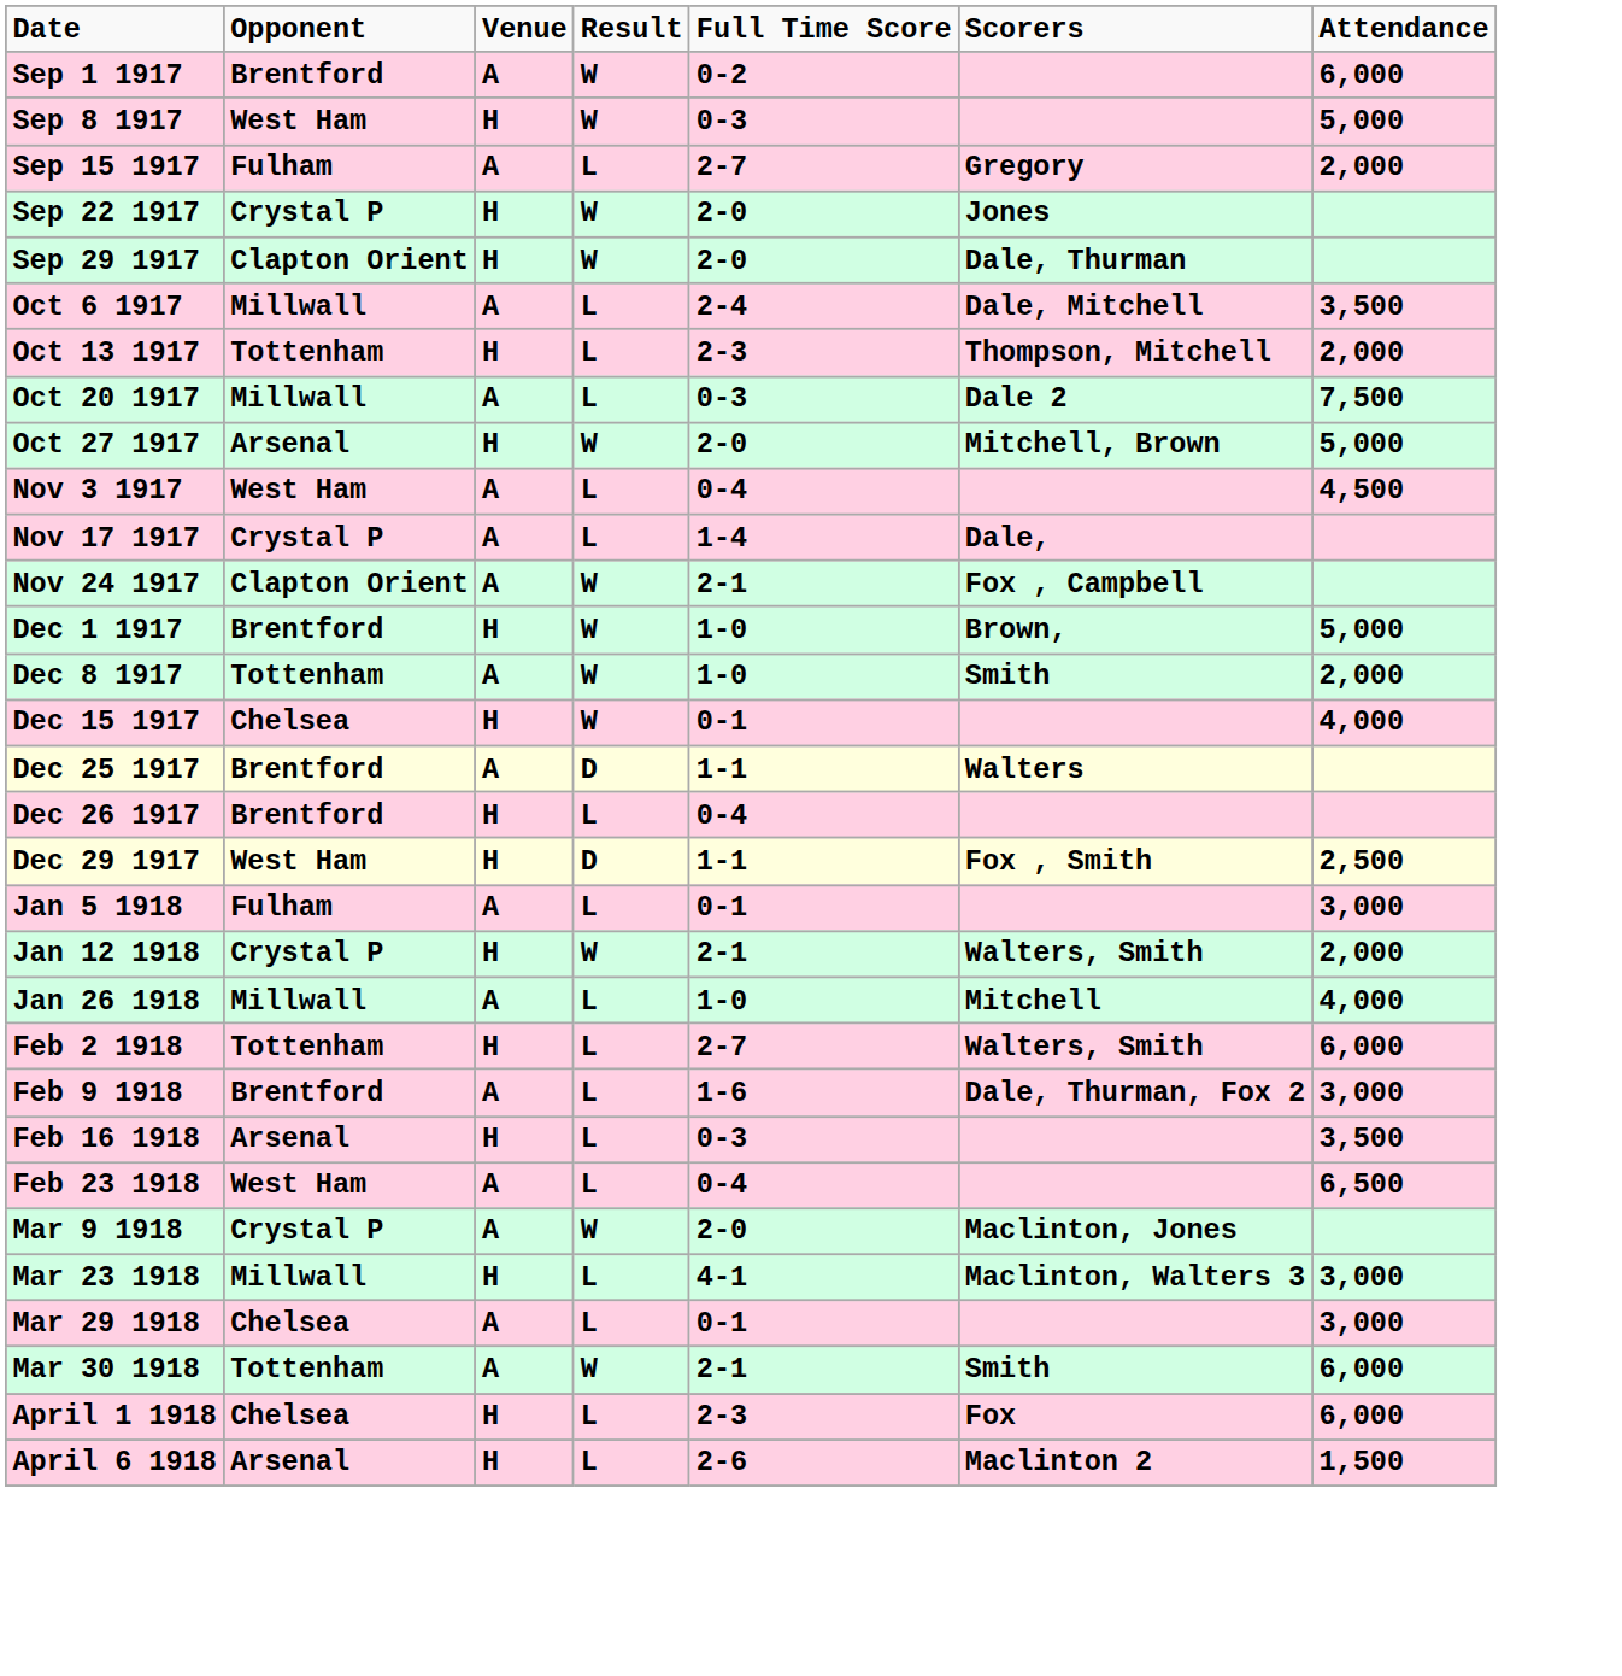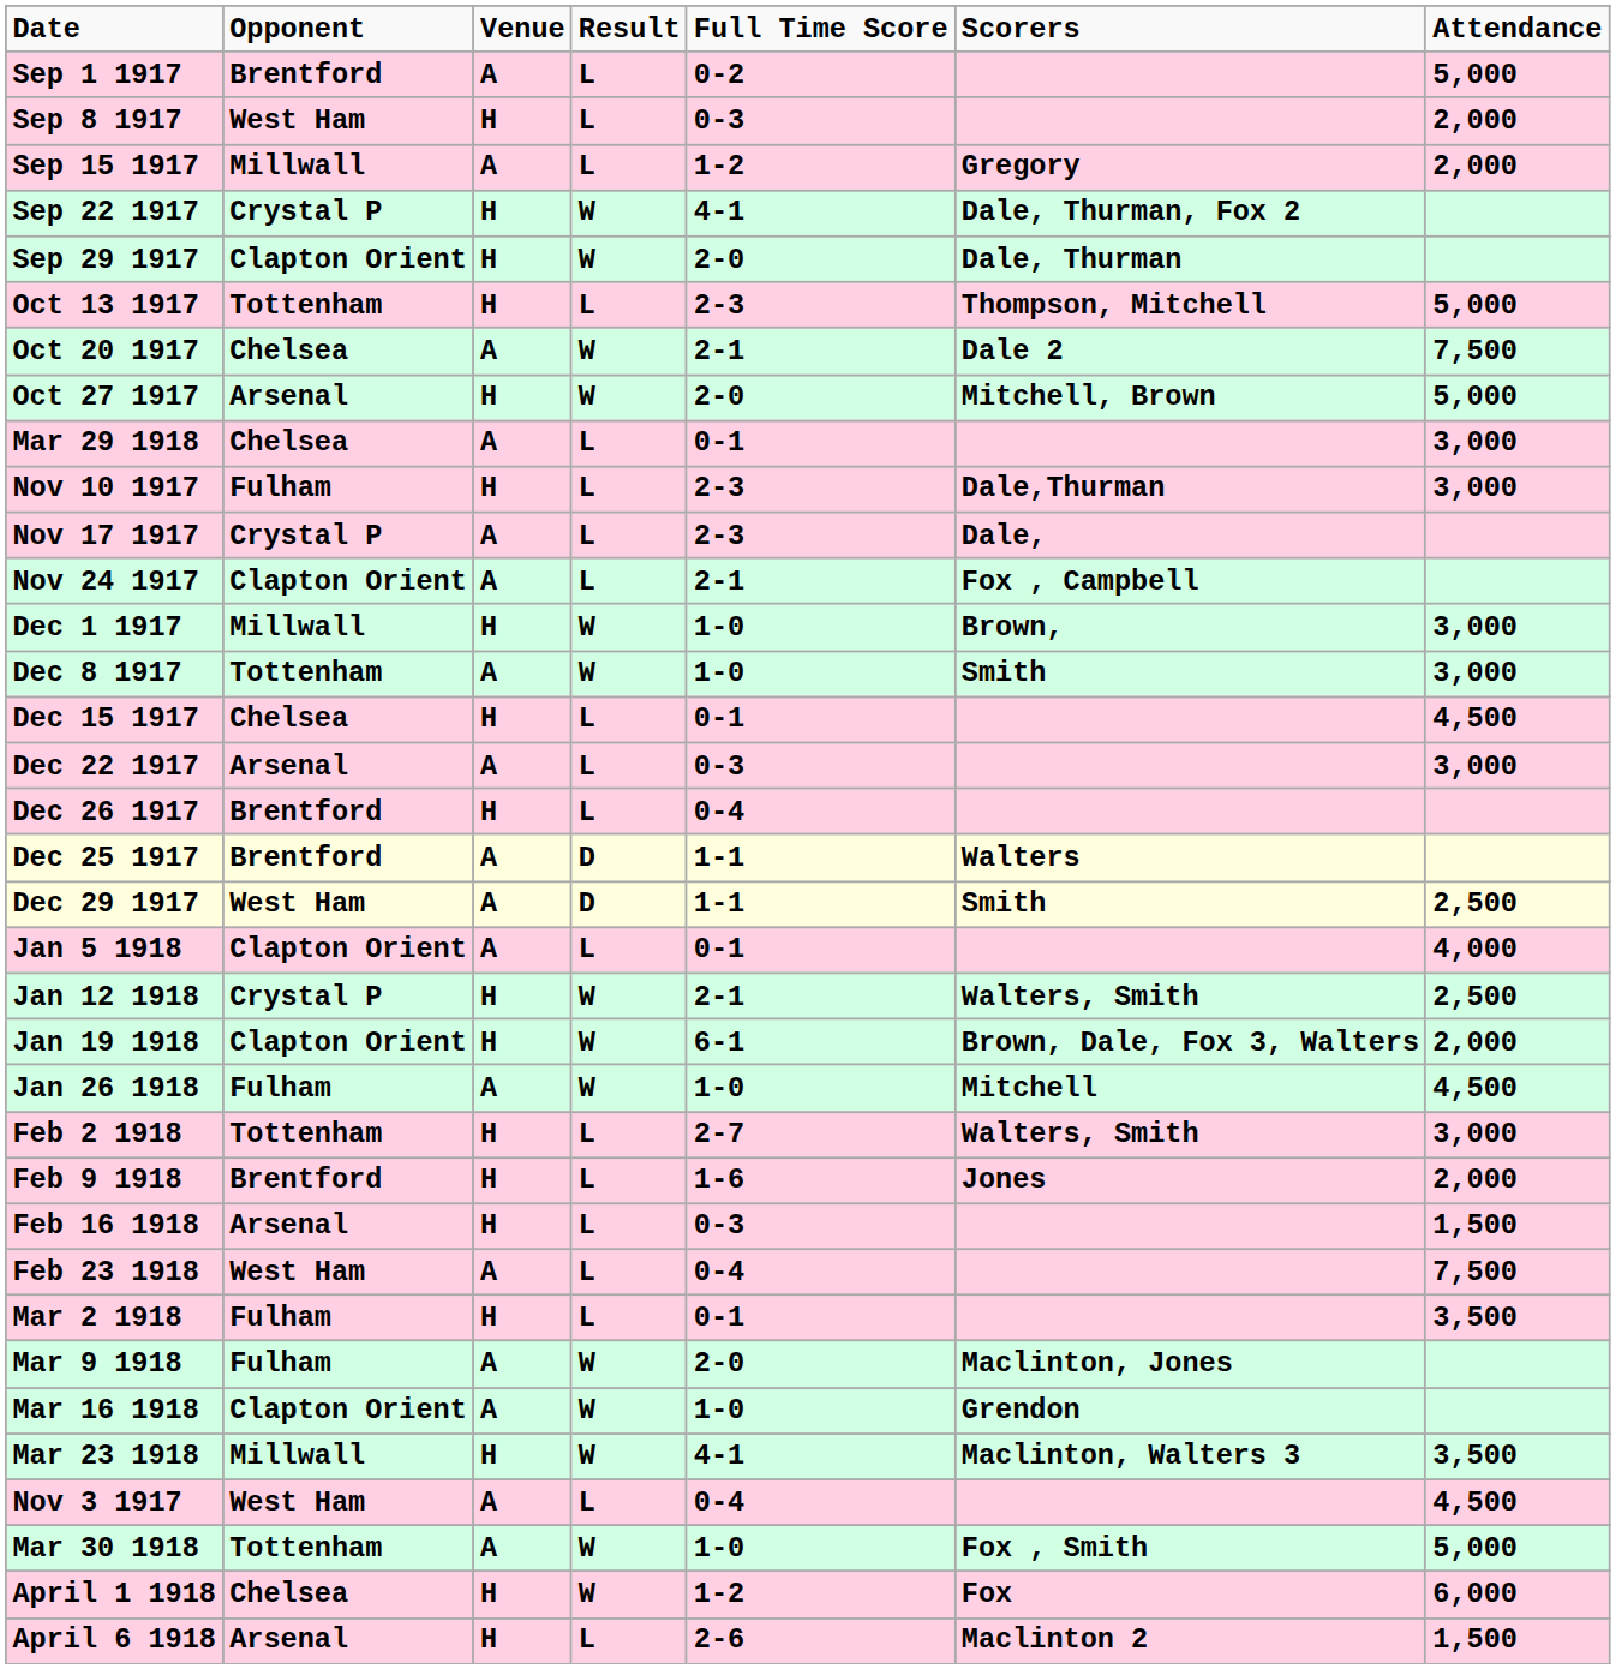Sep 1 1917 | Result: W -> L
Sep 1 1917 | Attendance: 6,000 -> 5,000
Sep 8 1917 | Result: W -> L
Sep 8 1917 | Attendance: 5,000 -> 2,000
Sep 15 1917 | Opponent: Fulham -> Millwall
Sep 15 1917 | Full Time Score: 2-7 -> 1-2
Sep 22 1917 | Full Time Score: 2-0 -> 4-1
Sep 22 1917 | Scorers: Jones -> Dale, Thurman, Fox 2
- row: Oct 6 1917 | Millwall | A | L | 2-4 | Dale, Mitchell | 3,500
Oct 13 1917 | Attendance: 2,000 -> 5,000
Oct 20 1917 | Opponent: Millwall -> Chelsea
Oct 20 1917 | Result: L -> W
Oct 20 1917 | Full Time Score: 0-3 -> 2-1
rows swapped: Nov 3 1917 <-> Mar 29 1918
+ row: Nov 10 1917 | Fulham | H | L | 2-3 | Dale,Thurman | 3,000
Nov 17 1917 | Full Time Score: 1-4 -> 2-3
Nov 24 1917 | Result: W -> L
Dec 1 1917 | Opponent: Brentford -> Millwall
Dec 1 1917 | Attendance: 5,000 -> 3,000
Dec 8 1917 | Attendance: 2,000 -> 3,000
Dec 15 1917 | Result: W -> L
Dec 15 1917 | Attendance: 4,000 -> 4,500
+ row: Dec 22 1917 | Arsenal | A | L | 0-3 | 3,000
rows swapped: Dec 25 1917 <-> Dec 26 1917
Dec 29 1917 | Venue: H -> A
Dec 29 1917 | Scorers: Fox , Smith -> Smith
Jan 5 1918 | Opponent: Fulham -> Clapton Orient
Jan 5 1918 | Attendance: 3,000 -> 4,000
Jan 12 1918 | Attendance: 2,000 -> 2,500
+ row: Jan 19 1918 | Clapton Orient | H | W | 6-1 | Brown, Dale, Fox 3, Walters | 2,000
Jan 26 1918 | Opponent: Millwall -> Fulham
Jan 26 1918 | Result: L -> W
Jan 26 1918 | Attendance: 4,000 -> 4,500
Feb 2 1918 | Attendance: 6,000 -> 3,000
Feb 9 1918 | Venue: A -> H
Feb 9 1918 | Scorers: Dale, Thurman, Fox 2 -> Jones
Feb 9 1918 | Attendance: 3,000 -> 2,000
Feb 16 1918 | Attendance: 3,500 -> 1,500
Feb 23 1918 | Attendance: 6,500 -> 7,500
+ row: Mar 2 1918 | Fulham | H | L | 0-1 | 3,500
Mar 9 1918 | Opponent: Crystal P -> Fulham
+ row: Mar 16 1918 | Clapton Orient | A | W | 1-0 | Grendon
Mar 23 1918 | Result: L -> W
Mar 23 1918 | Attendance: 3,000 -> 3,500
Mar 30 1918 | Full Time Score: 2-1 -> 1-0
Mar 30 1918 | Scorers: Smith -> Fox , Smith
Mar 30 1918 | Attendance: 6,000 -> 5,000
April 1 1918 | Result: L -> W
April 1 1918 | Full Time Score: 2-3 -> 1-2
